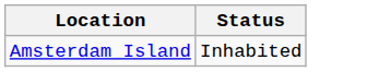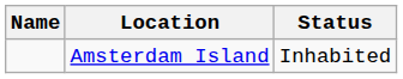+ column: Name
